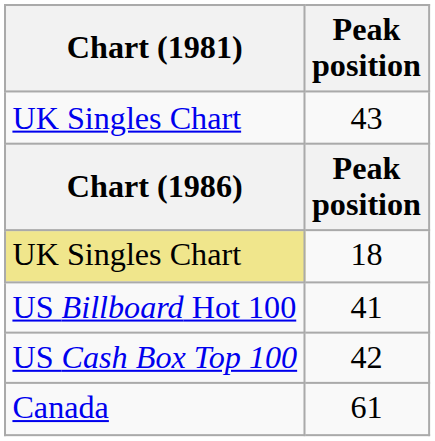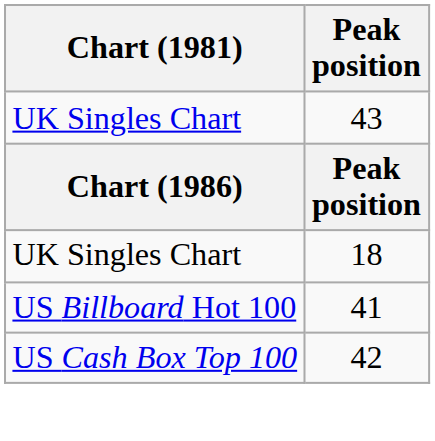18 | Chart (1981): khaki background -> no background
- row: Canada | 61
